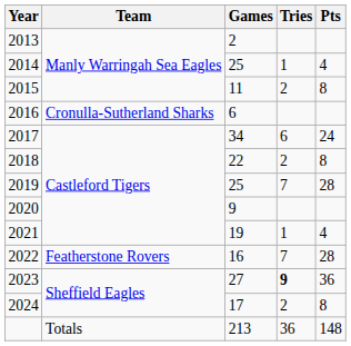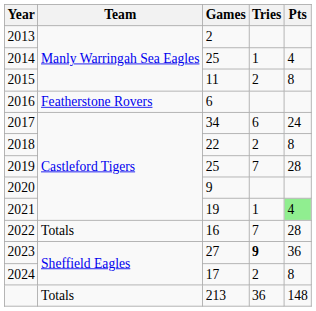2016 | Team: Cronulla-Sutherland Sharks -> Featherstone Rovers
2021 | Pts: no background -> lightgreen background
2022 | Team: Featherstone Rovers -> Totals
